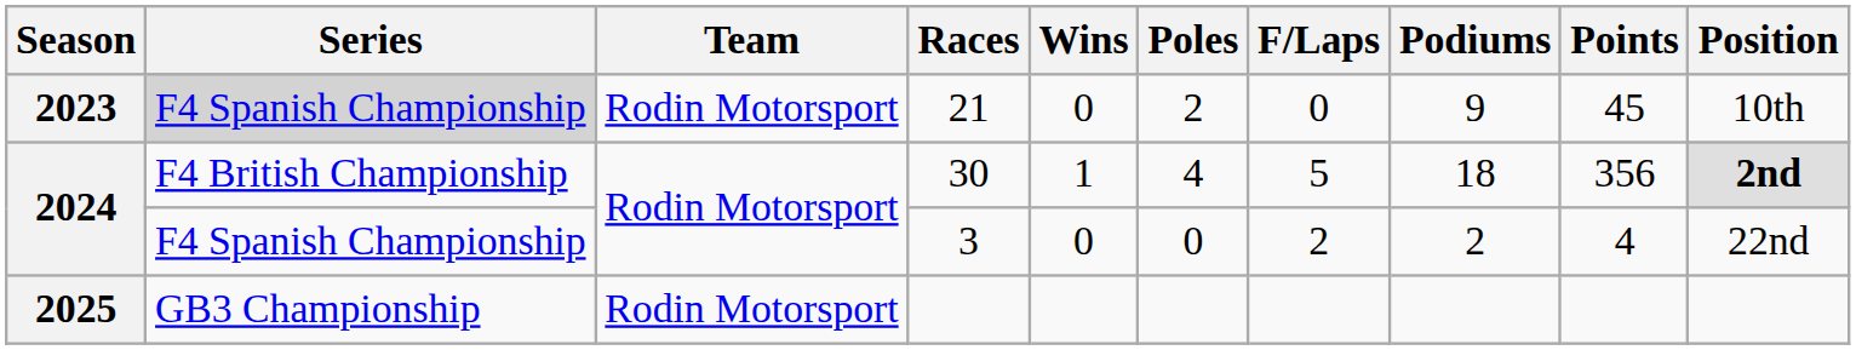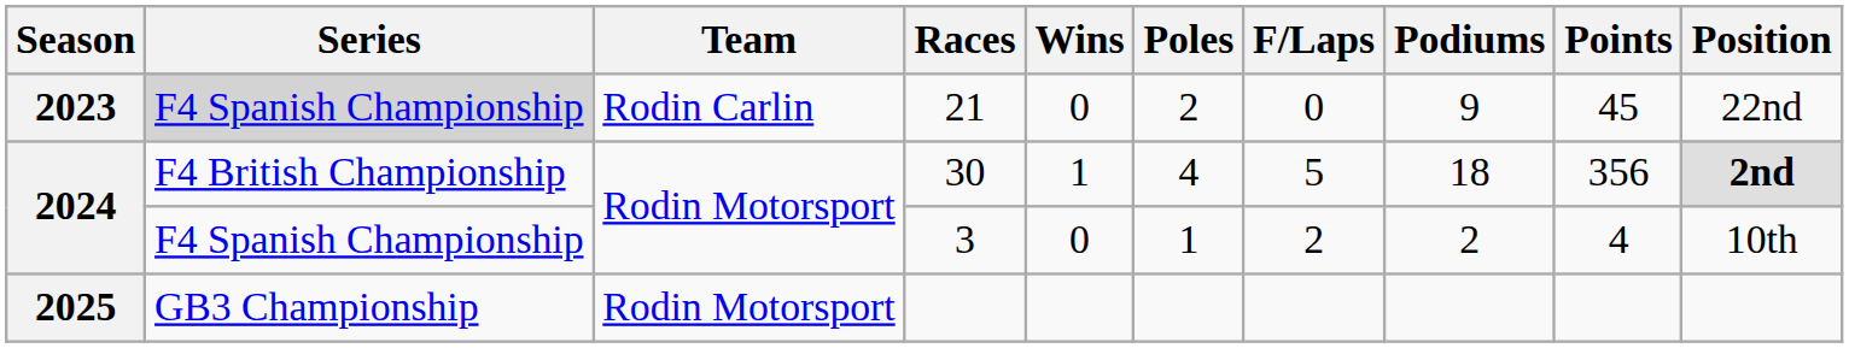21 | Team: Rodin Motorsport -> Rodin Carlin
21 | Position: 10th -> 22nd
3 | Poles: 0 -> 1
3 | Position: 22nd -> 10th
